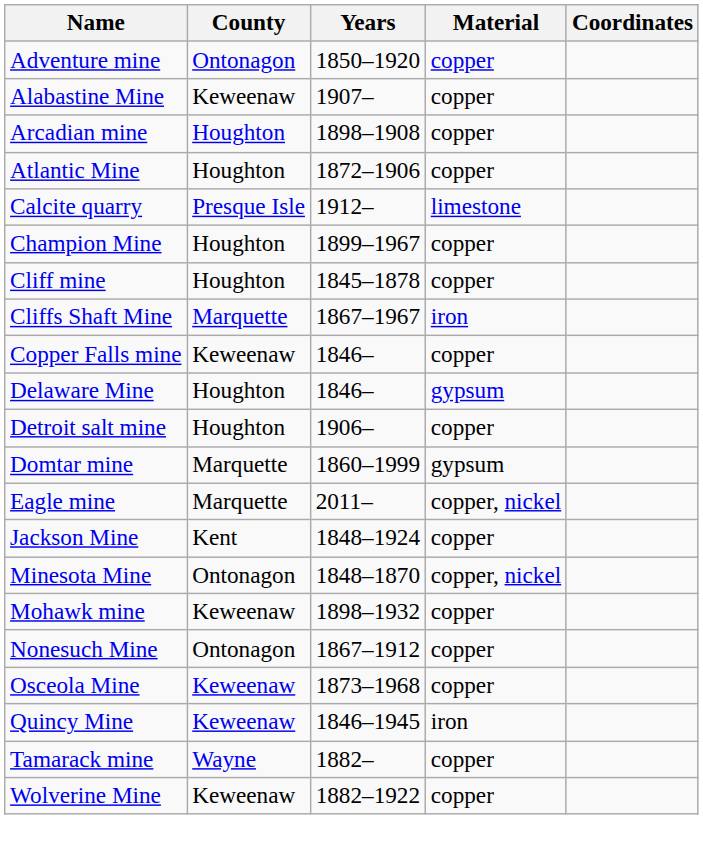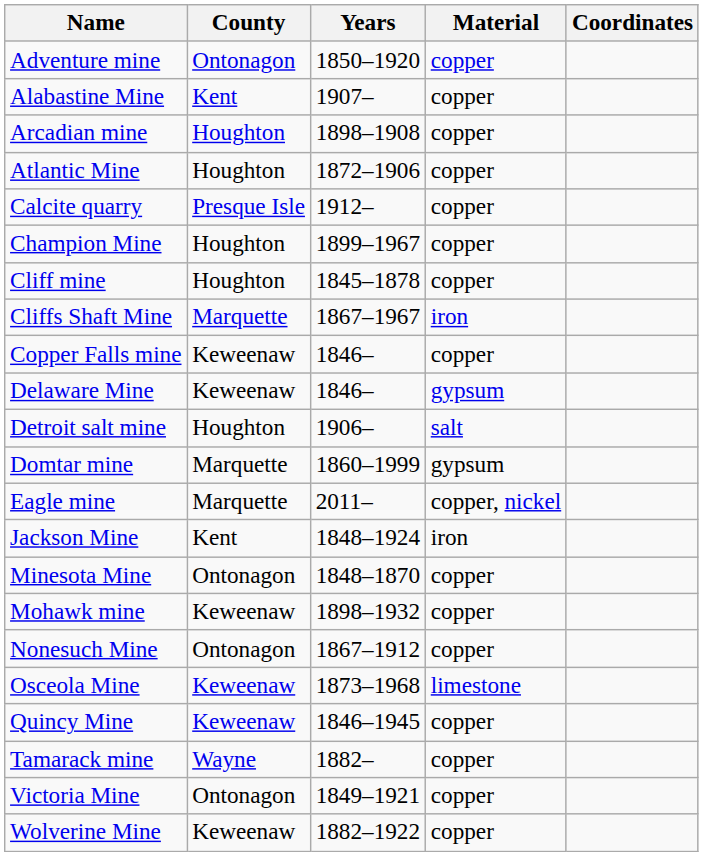Alabastine Mine | County: Keweenaw -> Kent
Calcite quarry | Material: limestone -> copper
Delaware Mine | County: Houghton -> Keweenaw
Detroit salt mine | Material: copper -> salt
Jackson Mine | Material: copper -> iron
Minesota Mine | Material: copper, nickel -> copper
Osceola Mine | Material: copper -> limestone
Quincy Mine | Material: iron -> copper
+ row: Victoria Mine | Ontonagon | 1849–1921 | copper
